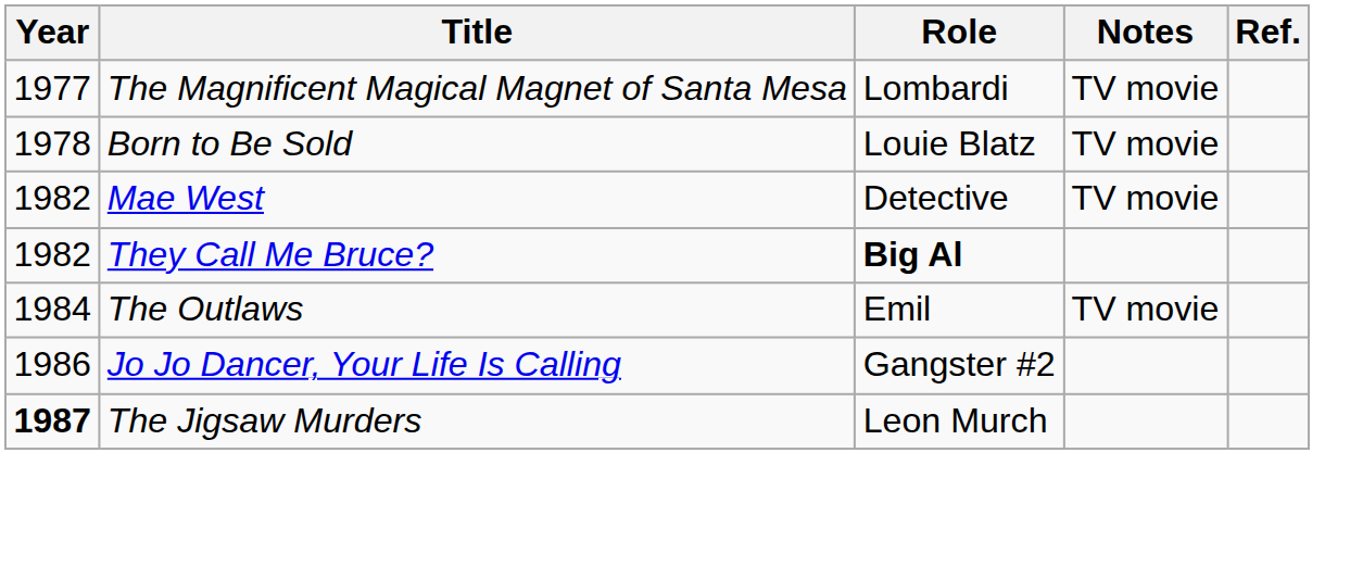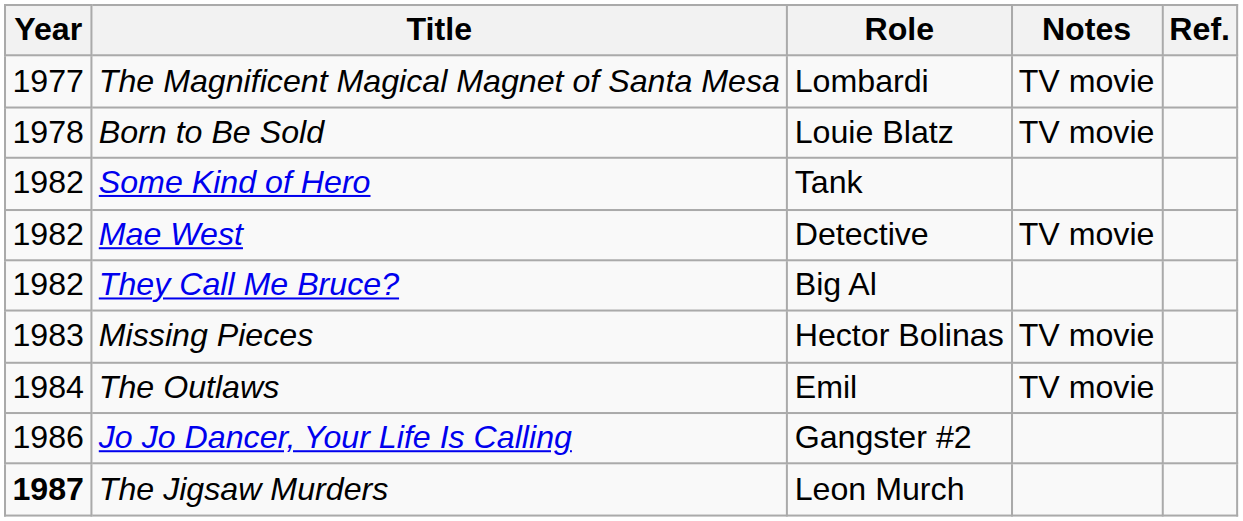+ row: 1982 | Some Kind of Hero | Tank
They Call Me Bruce? | Role: bold -> normal
+ row: 1983 | Missing Pieces | Hector Bolinas | TV movie
